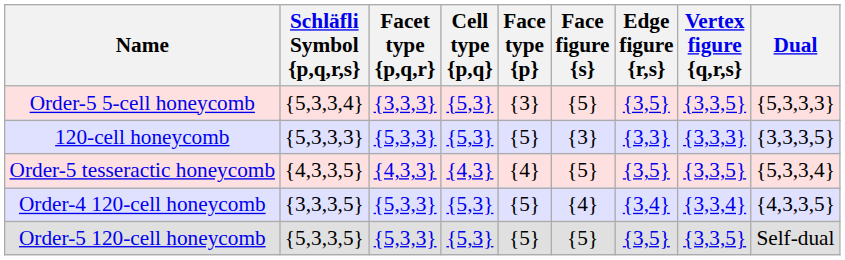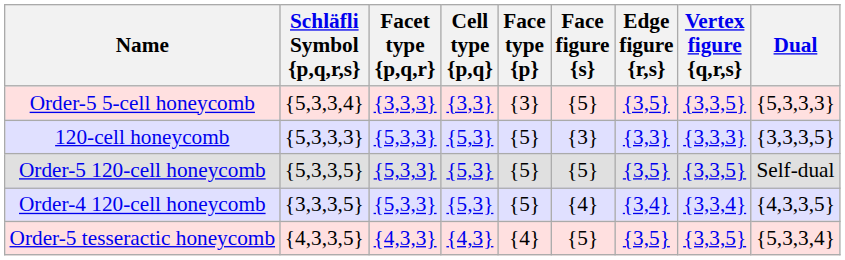Order-5 5-cell honeycomb | Cell type {p,q}: {5,3} -> {3,3}
rows swapped: Order-5 tesseractic honeycomb <-> Order-5 120-cell honeycomb
